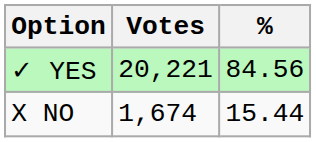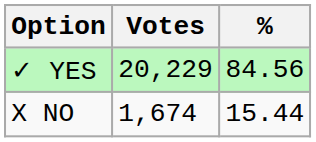✓ YES | Votes: 20,221 -> 20,229
